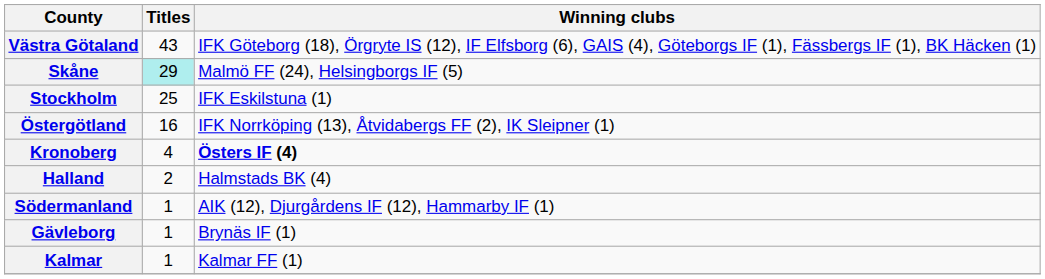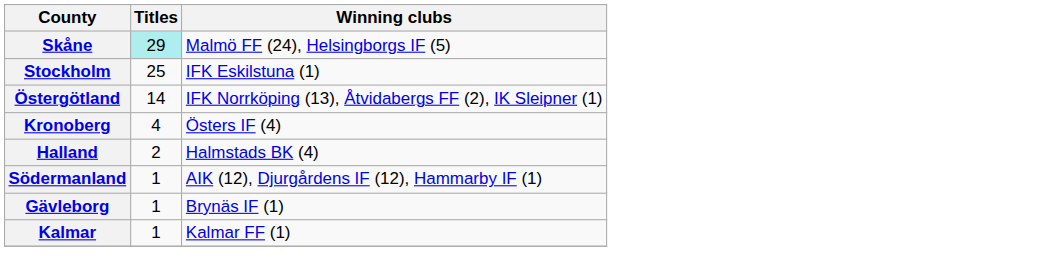- row: Västra Götaland | 43 | IFK Göteborg (18), Örgryte IS (12), IF Elfsborg (6), GAIS (4), Göteborgs IF (1), Fässbergs IF (1), BK Häcken (1)
Östergötland | Titles: 16 -> 14
Kronoberg | Winning clubs: bold -> normal
